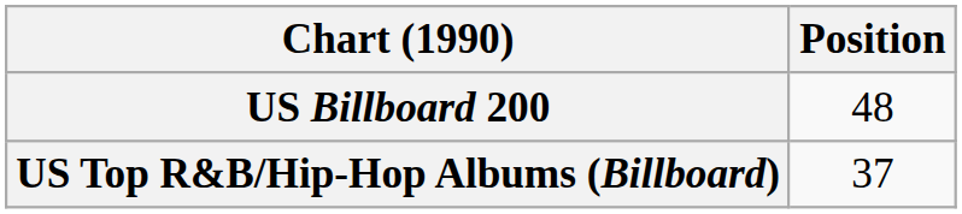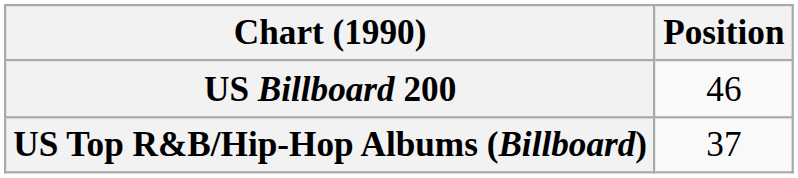US Billboard 200 | Position: 48 -> 46
